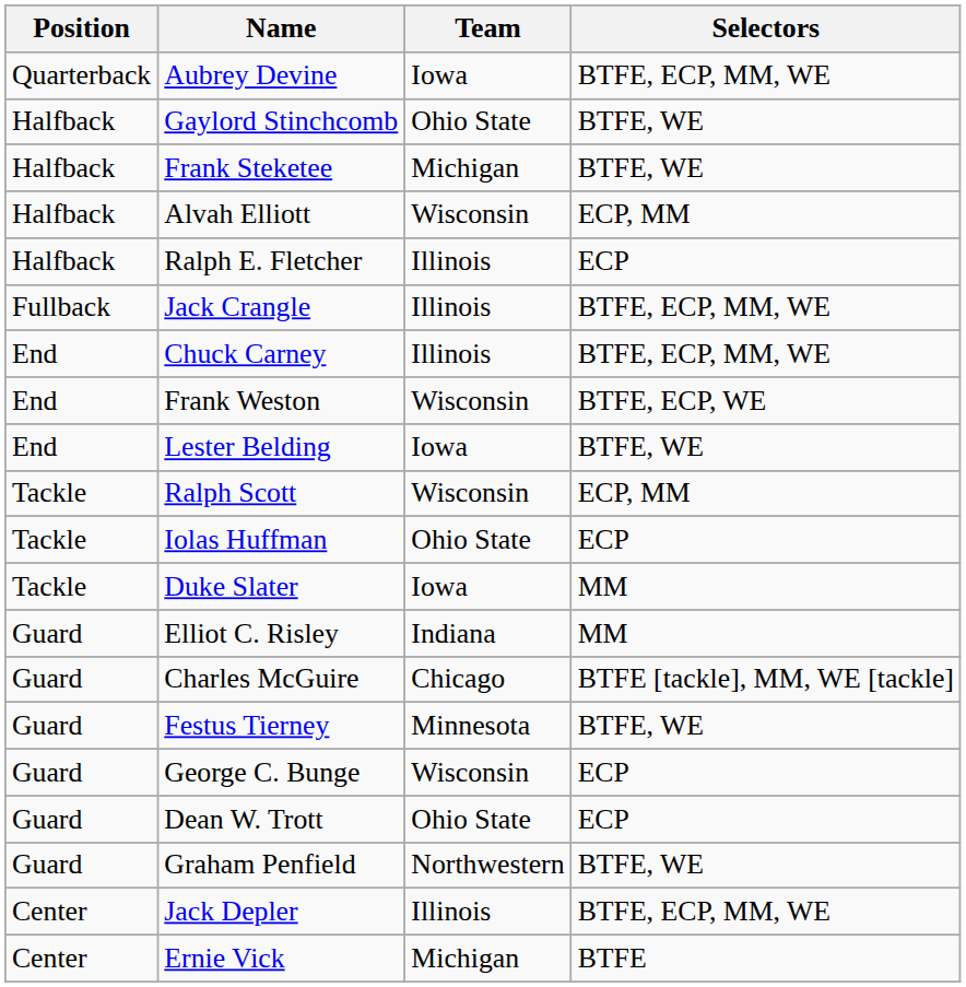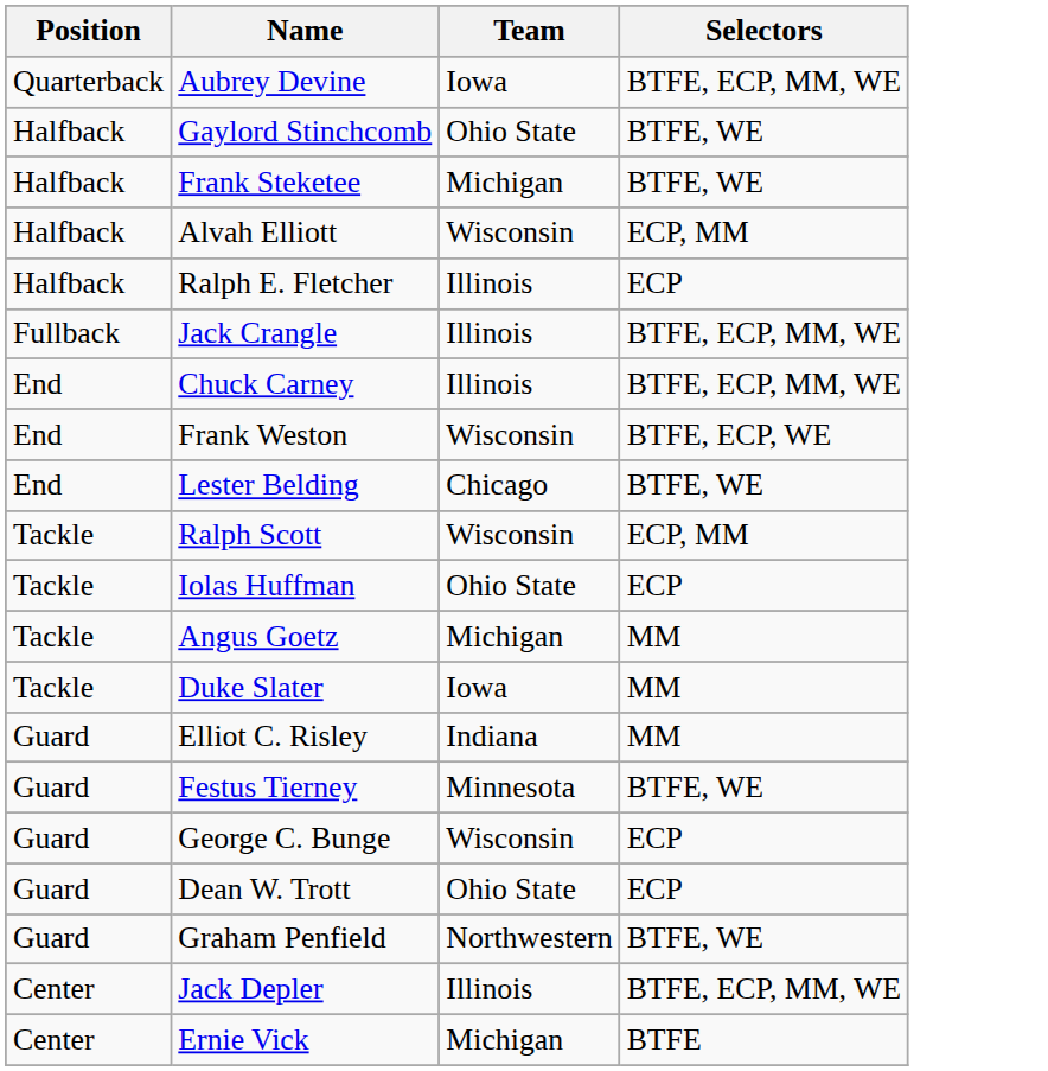Lester Belding | Team: Iowa -> Chicago
+ row: Tackle | Angus Goetz | Michigan | MM
- row: Guard | Charles McGuire | Chicago | BTFE [tackle], MM, WE [tackle]
